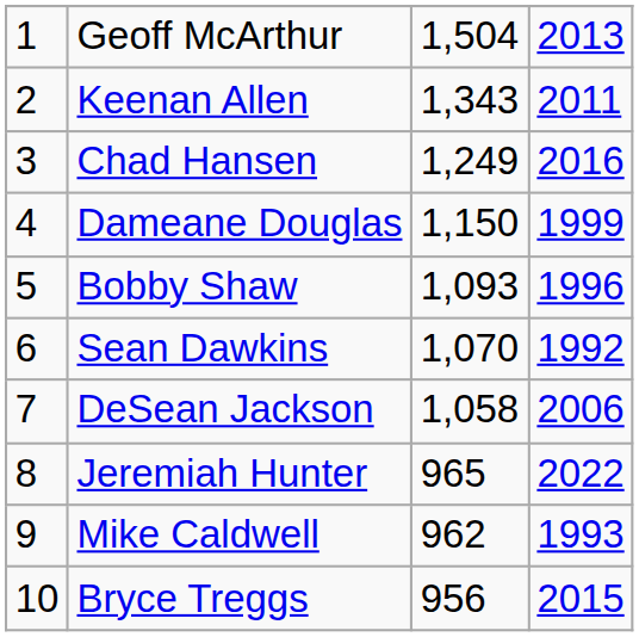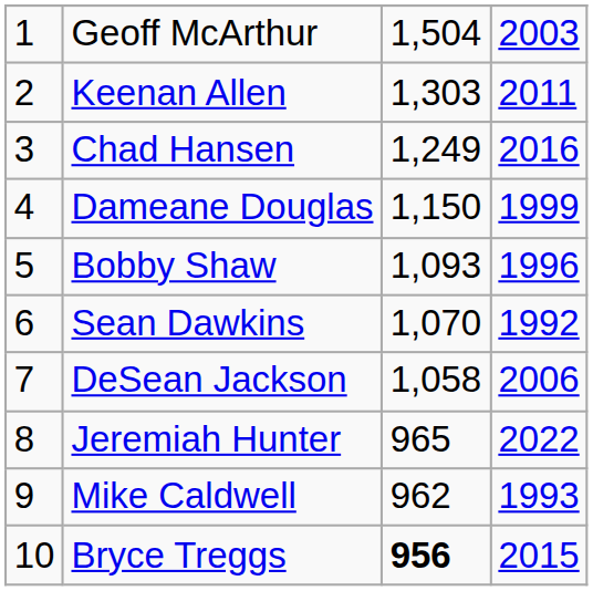Geoff McArthur | column 4: 2013 -> 2003
Keenan Allen | column 3: 1,343 -> 1,303
Bryce Treggs | column 3: normal -> bold
